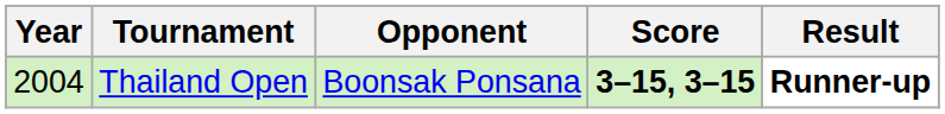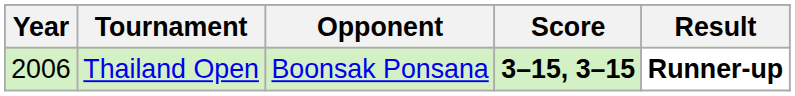Thailand Open | Year: 2004 -> 2006
